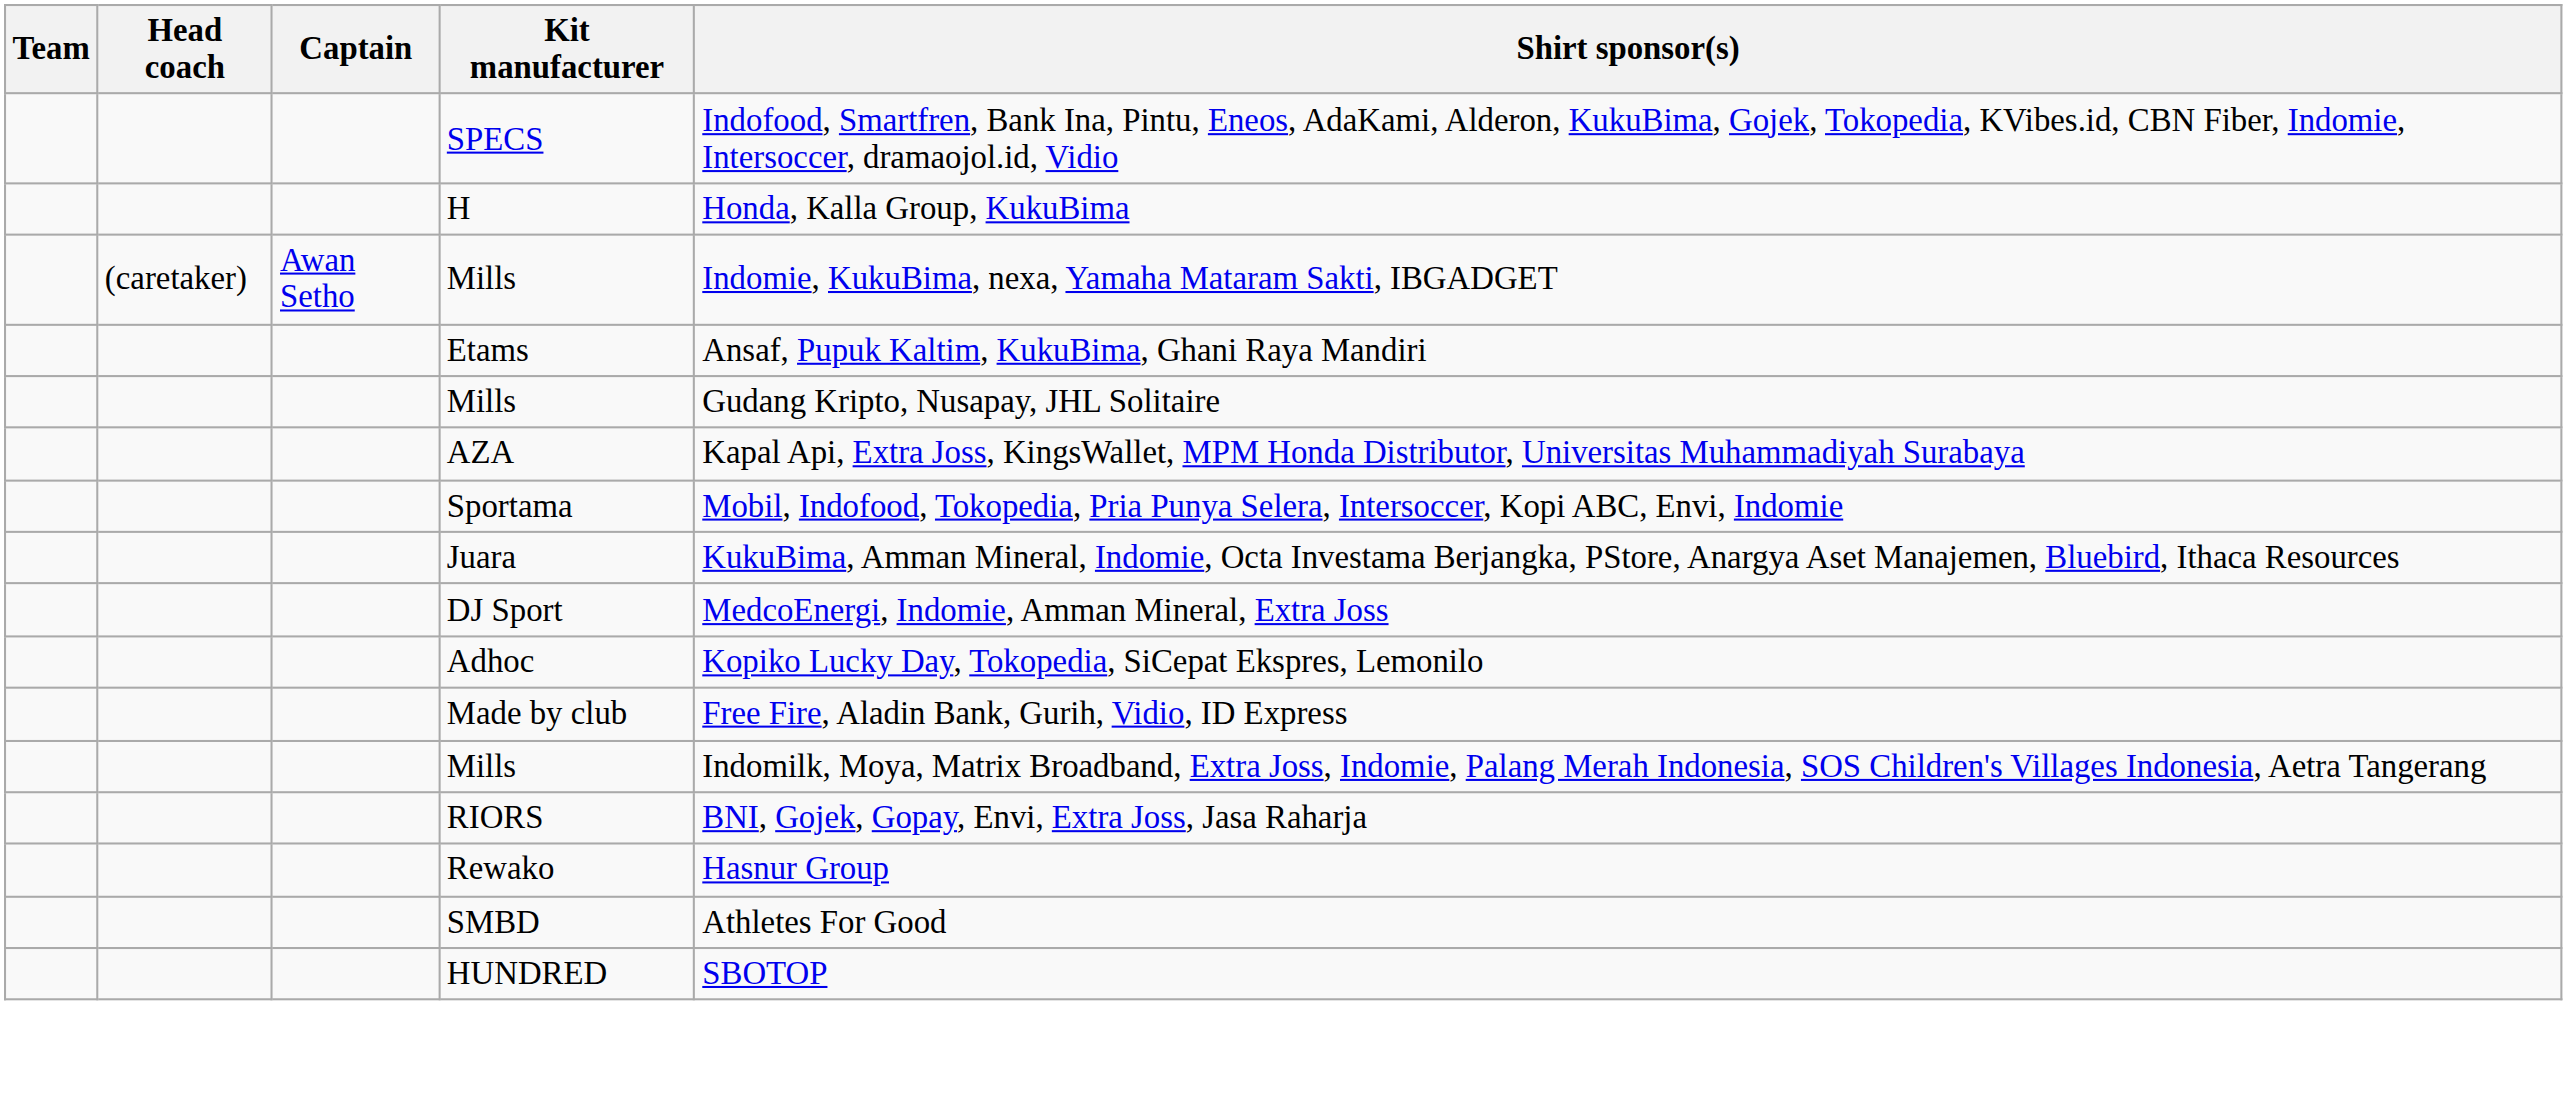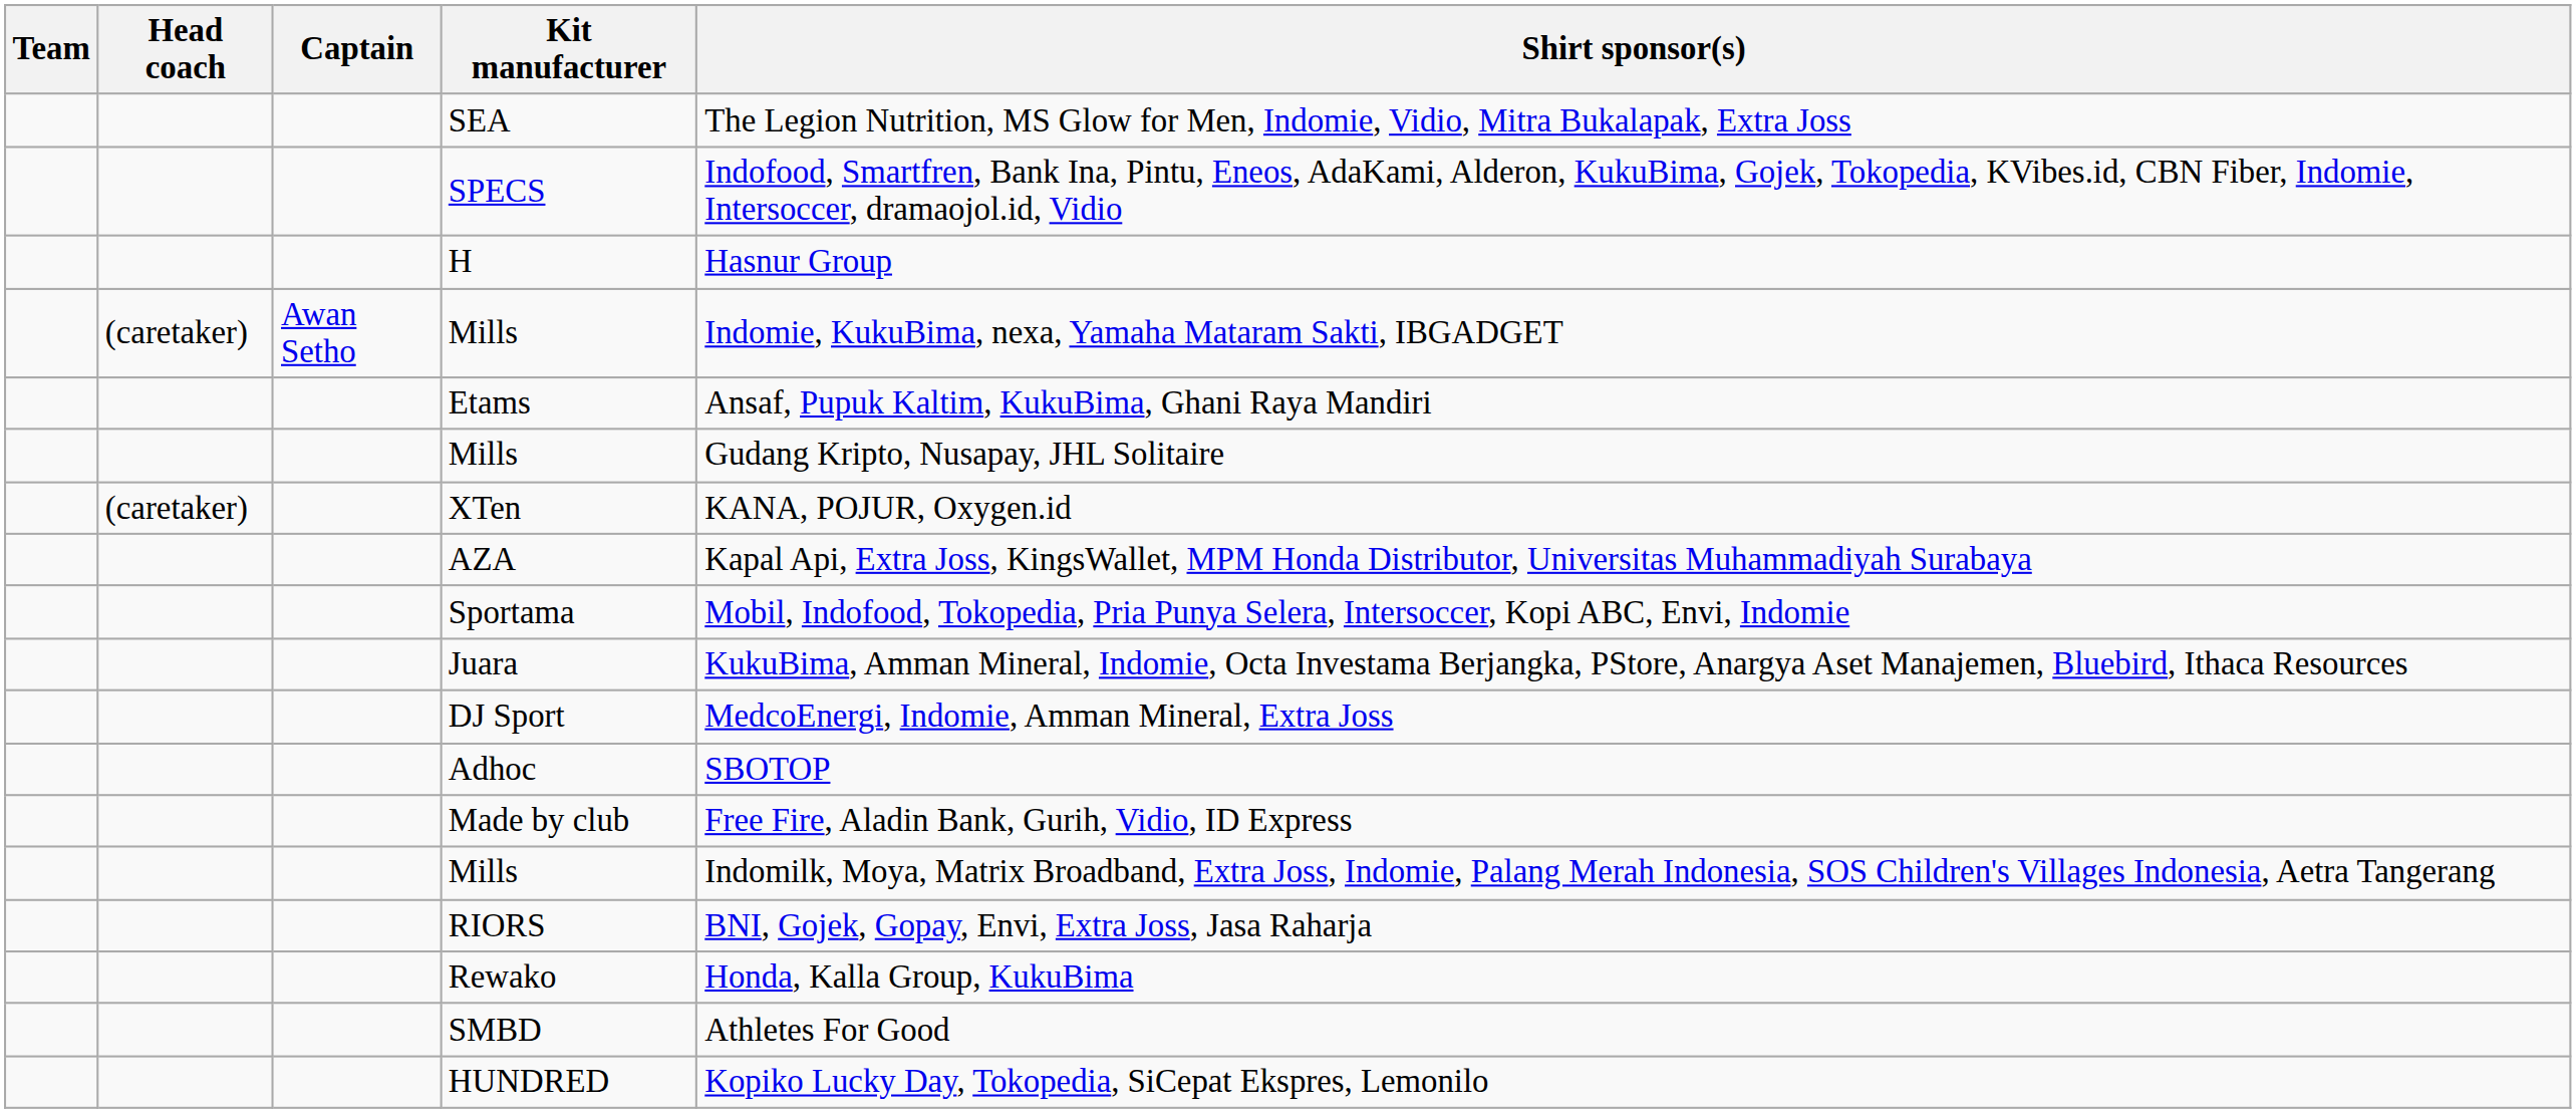+ row: SEA | The Legion Nutrition, MS Glow for Men, Indomie, Vidio, Mitra Bukalapak, Extra Joss
H | Shirt sponsor(s): Honda, Kalla Group, KukuBima -> Hasnur Group
+ row: (caretaker) | XTen | KANA, POJUR, Oxygen.id
Adhoc | Shirt sponsor(s): Kopiko Lucky Day, Tokopedia, SiCepat Ekspres, Lemonilo -> SBOTOP
Rewako | Shirt sponsor(s): Hasnur Group -> Honda, Kalla Group, KukuBima
HUNDRED | Shirt sponsor(s): SBOTOP -> Kopiko Lucky Day, Tokopedia, SiCepat Ekspres, Lemonilo
